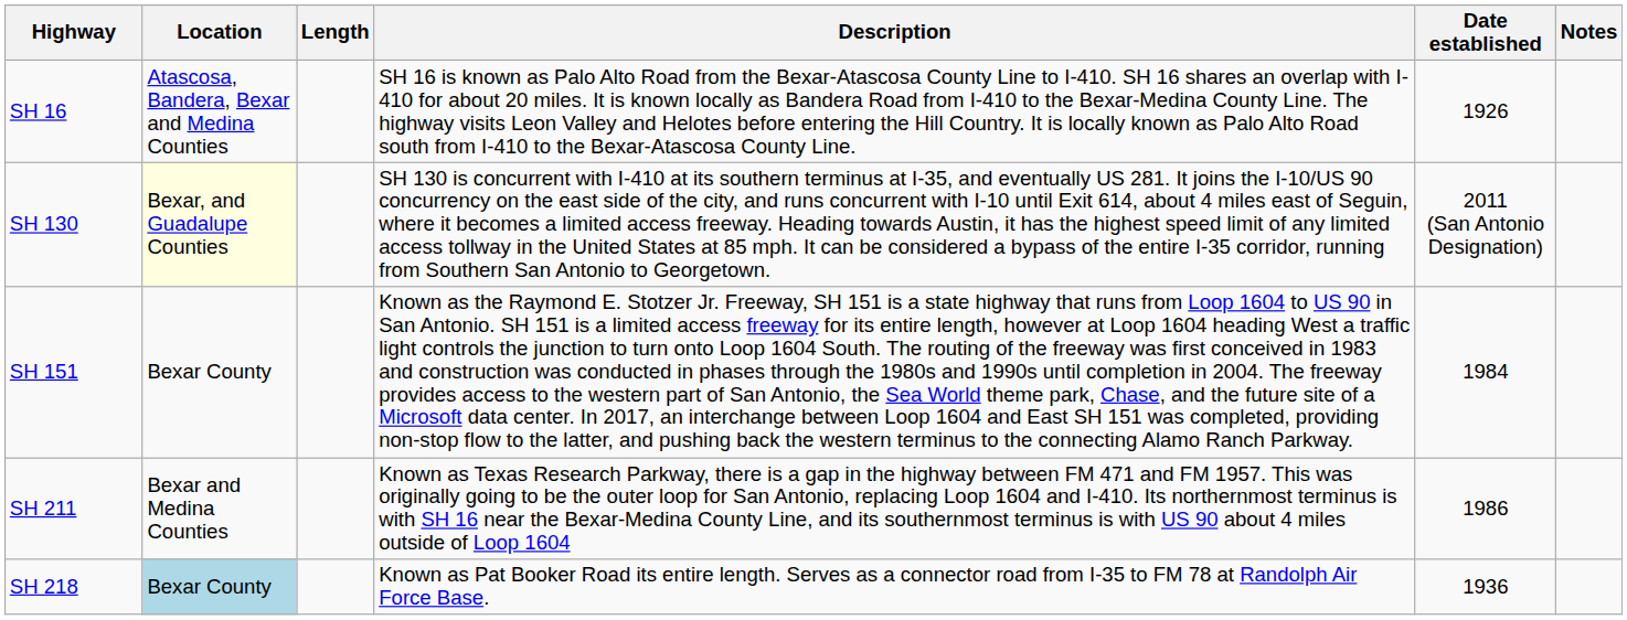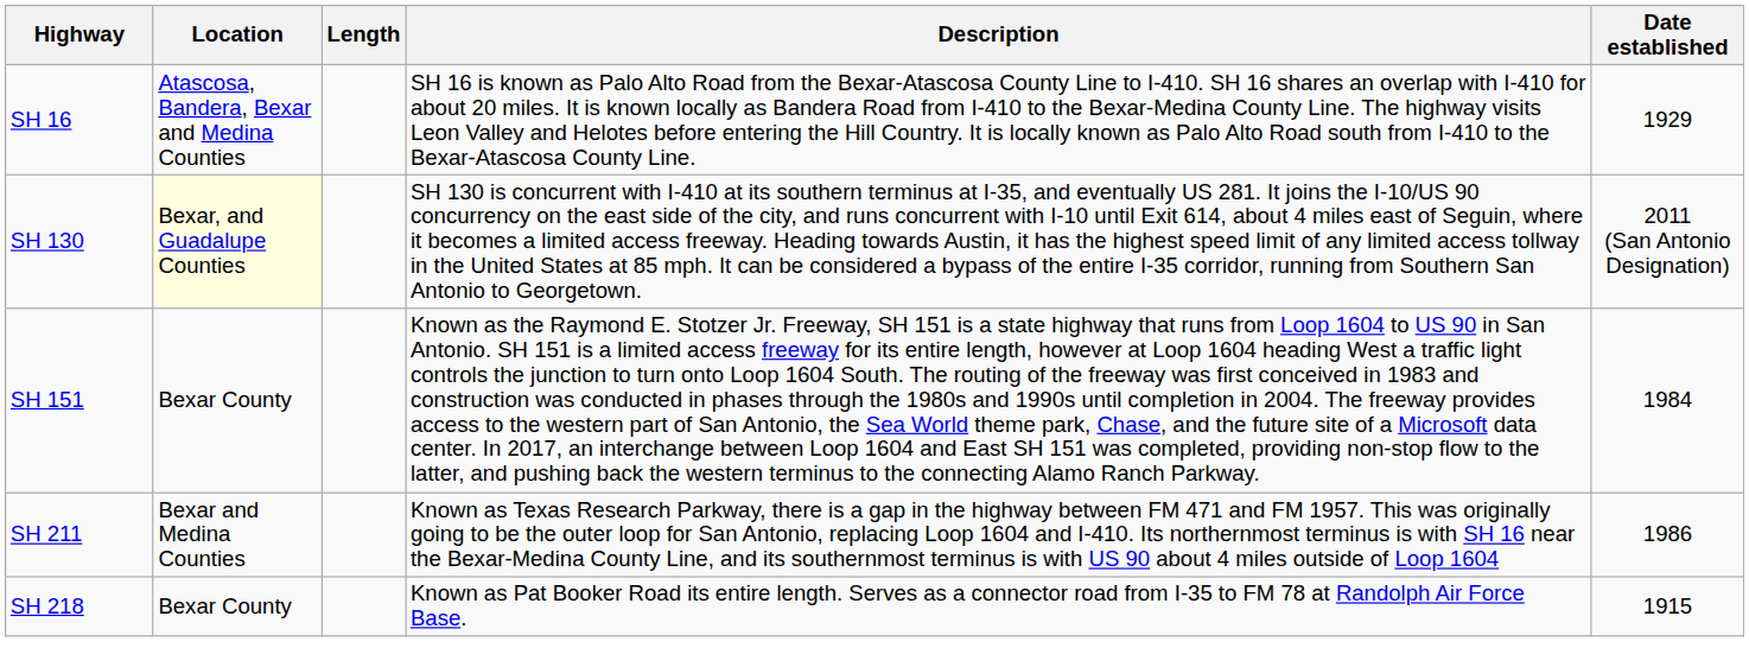- column: Notes
SH 16 | Date established: 1926 -> 1929
SH 218 | Location: lightblue background -> no background
SH 218 | Date established: 1936 -> 1915
